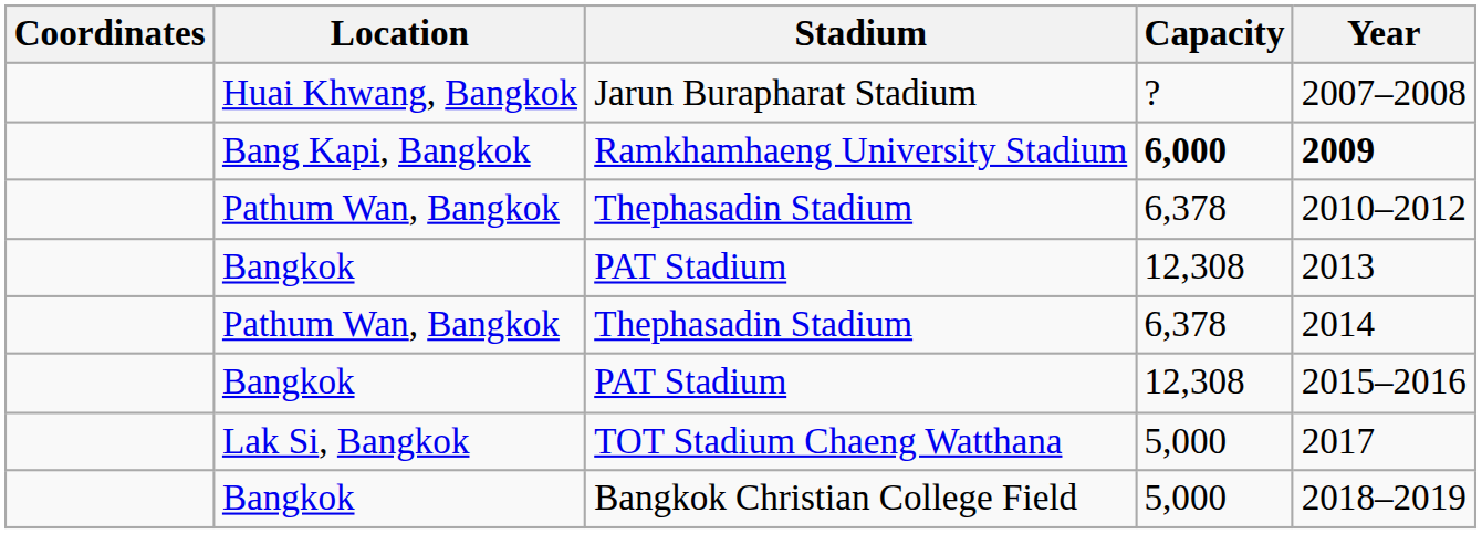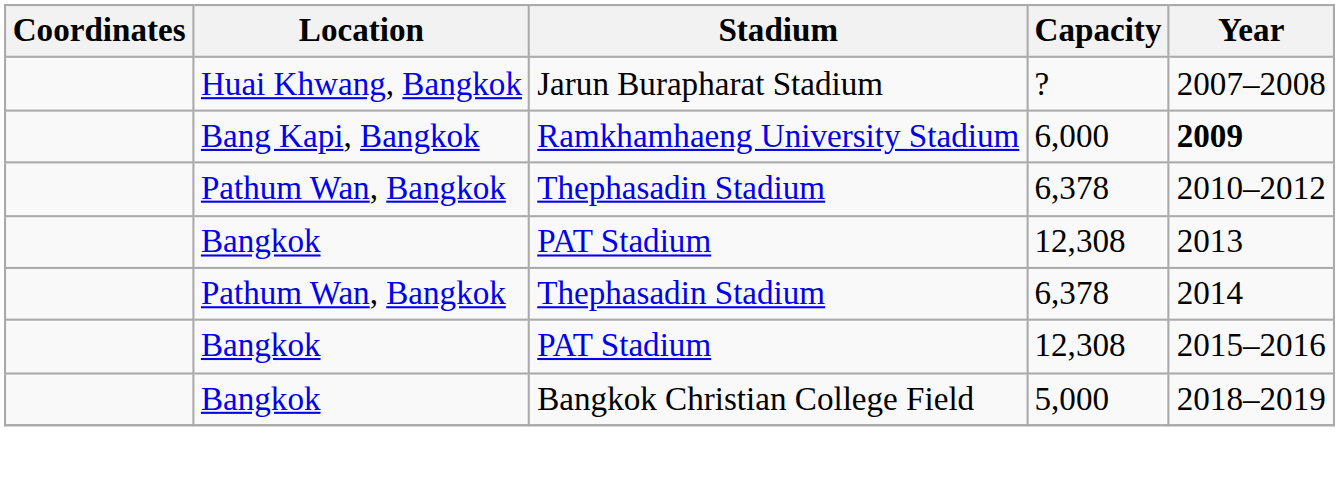Ramkhamhaeng University Stadium | Capacity: bold -> normal
- row: Lak Si, Bangkok | TOT Stadium Chaeng Watthana | 5,000 | 2017
